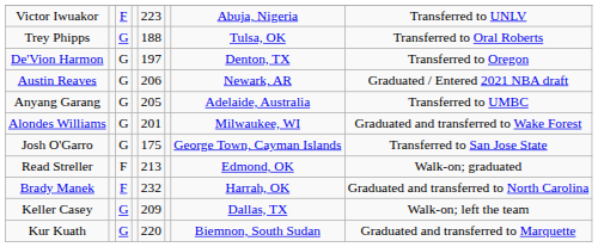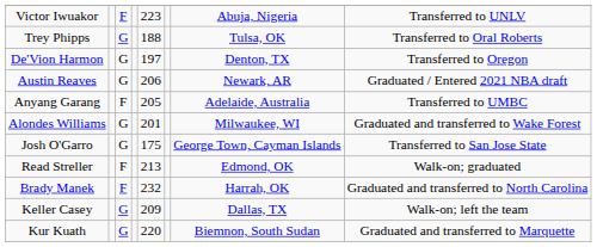Anyang Garang | column 3: G -> F
